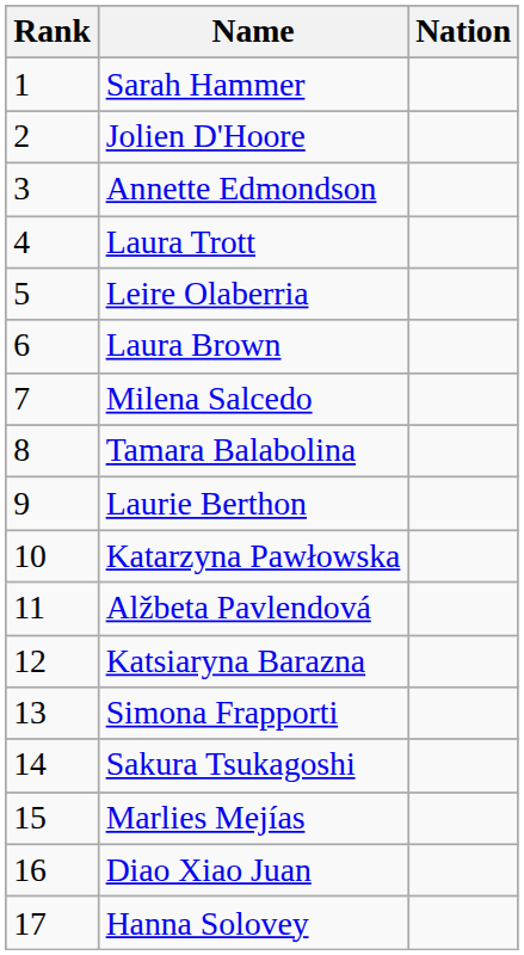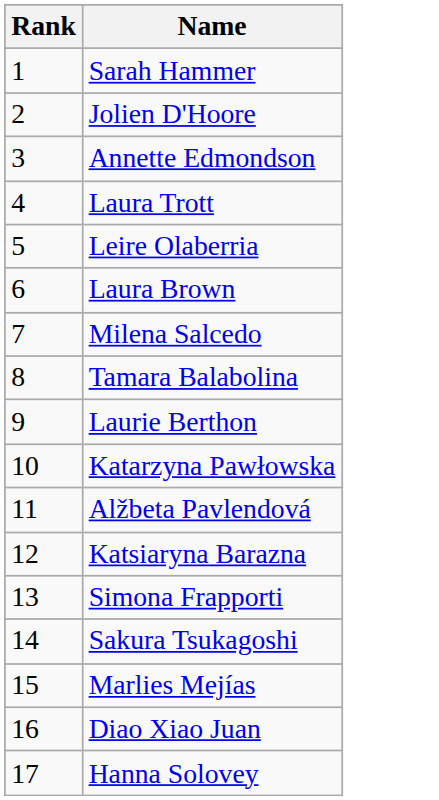- column: Nation
